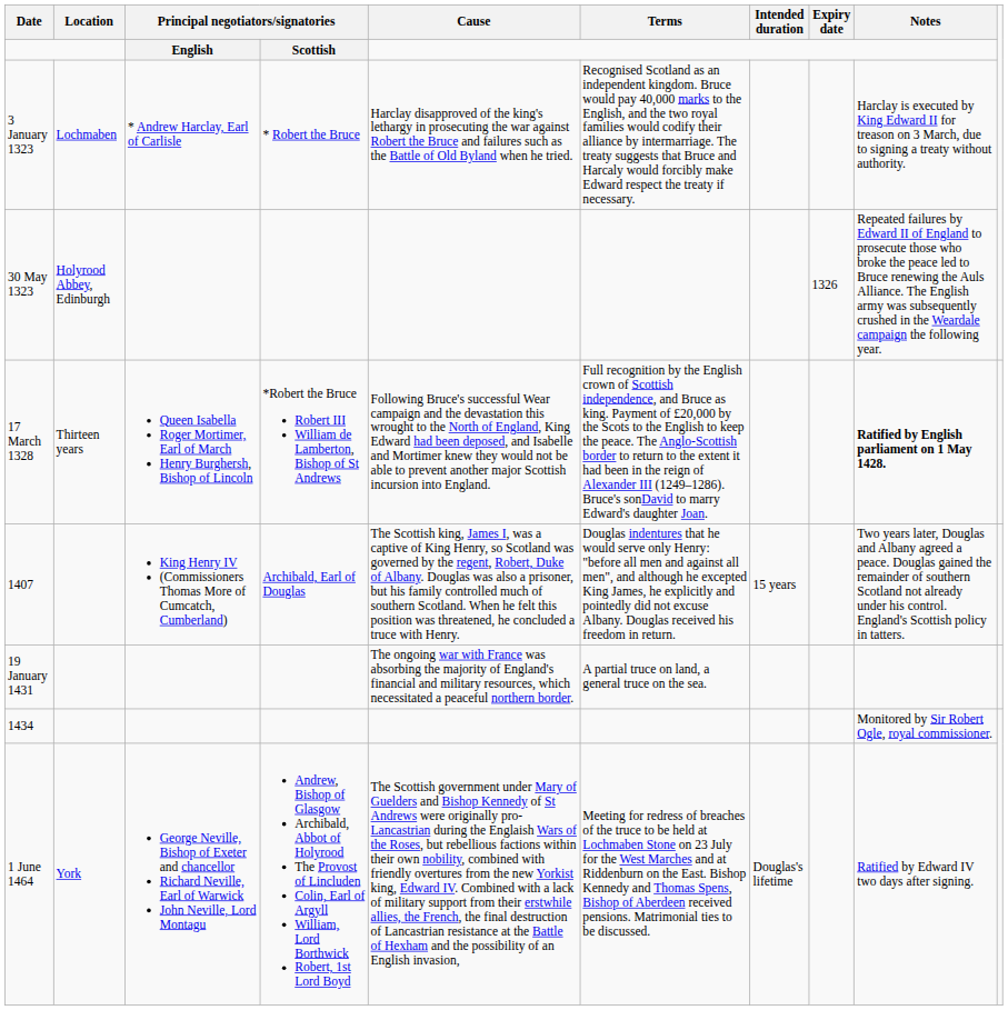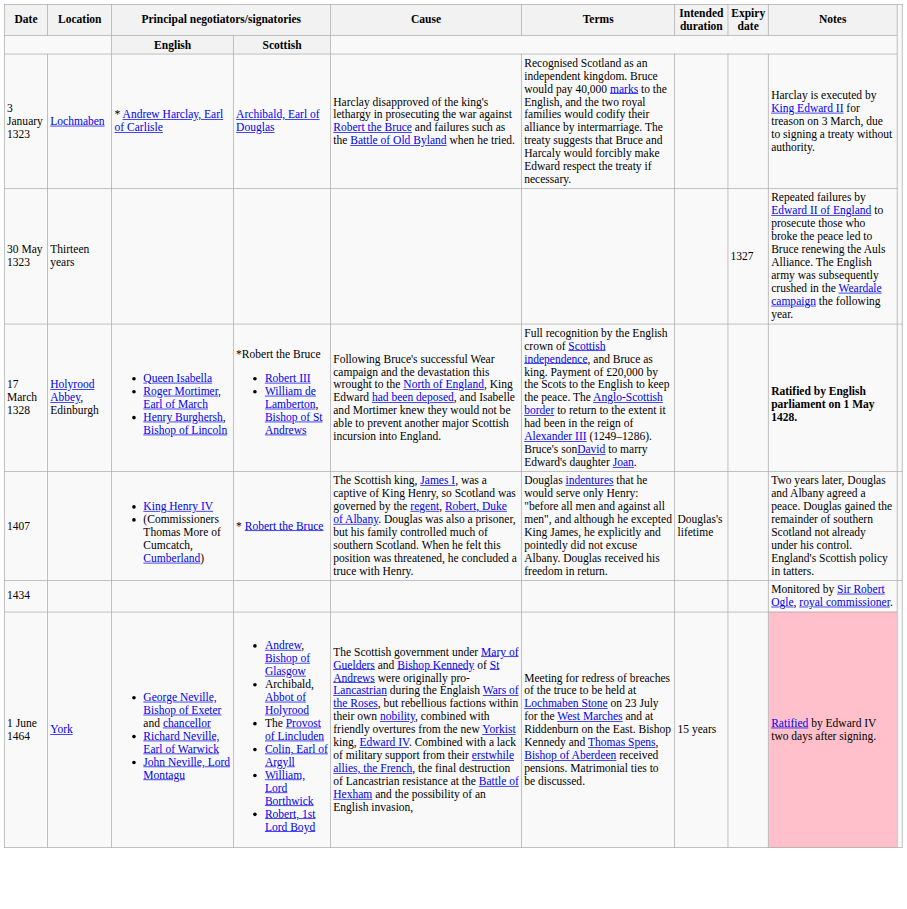3 January 1323 | column 4: * Robert the Bruce -> Archibald, Earl of Douglas
30 May 1323 | Location: Holyrood Abbey, Edinburgh -> Thirteen years
30 May 1323 | Expiry date: 1326 -> 1327
17 March 1328 | Location: Thirteen years -> Holyrood Abbey, Edinburgh
1407 | column 4: Archibald, Earl of Douglas -> * Robert the Bruce
1407 | Intended duration: 15 years -> Douglas's lifetime
- row: 19 January 1431 | The ongoing war with France was absorbing the majority of England's financial and military resources, which necessitated a peaceful northern border. | A partial truce on land, a general truce on the sea.
1 June 1464 | Intended duration: Douglas's lifetime -> 15 years
1 June 1464 | Notes: no background -> pink background
